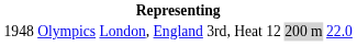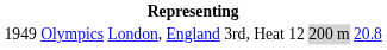Olympics | column 1: 1948 -> 1949
Olympics | column 6: 22.0 -> 20.8
